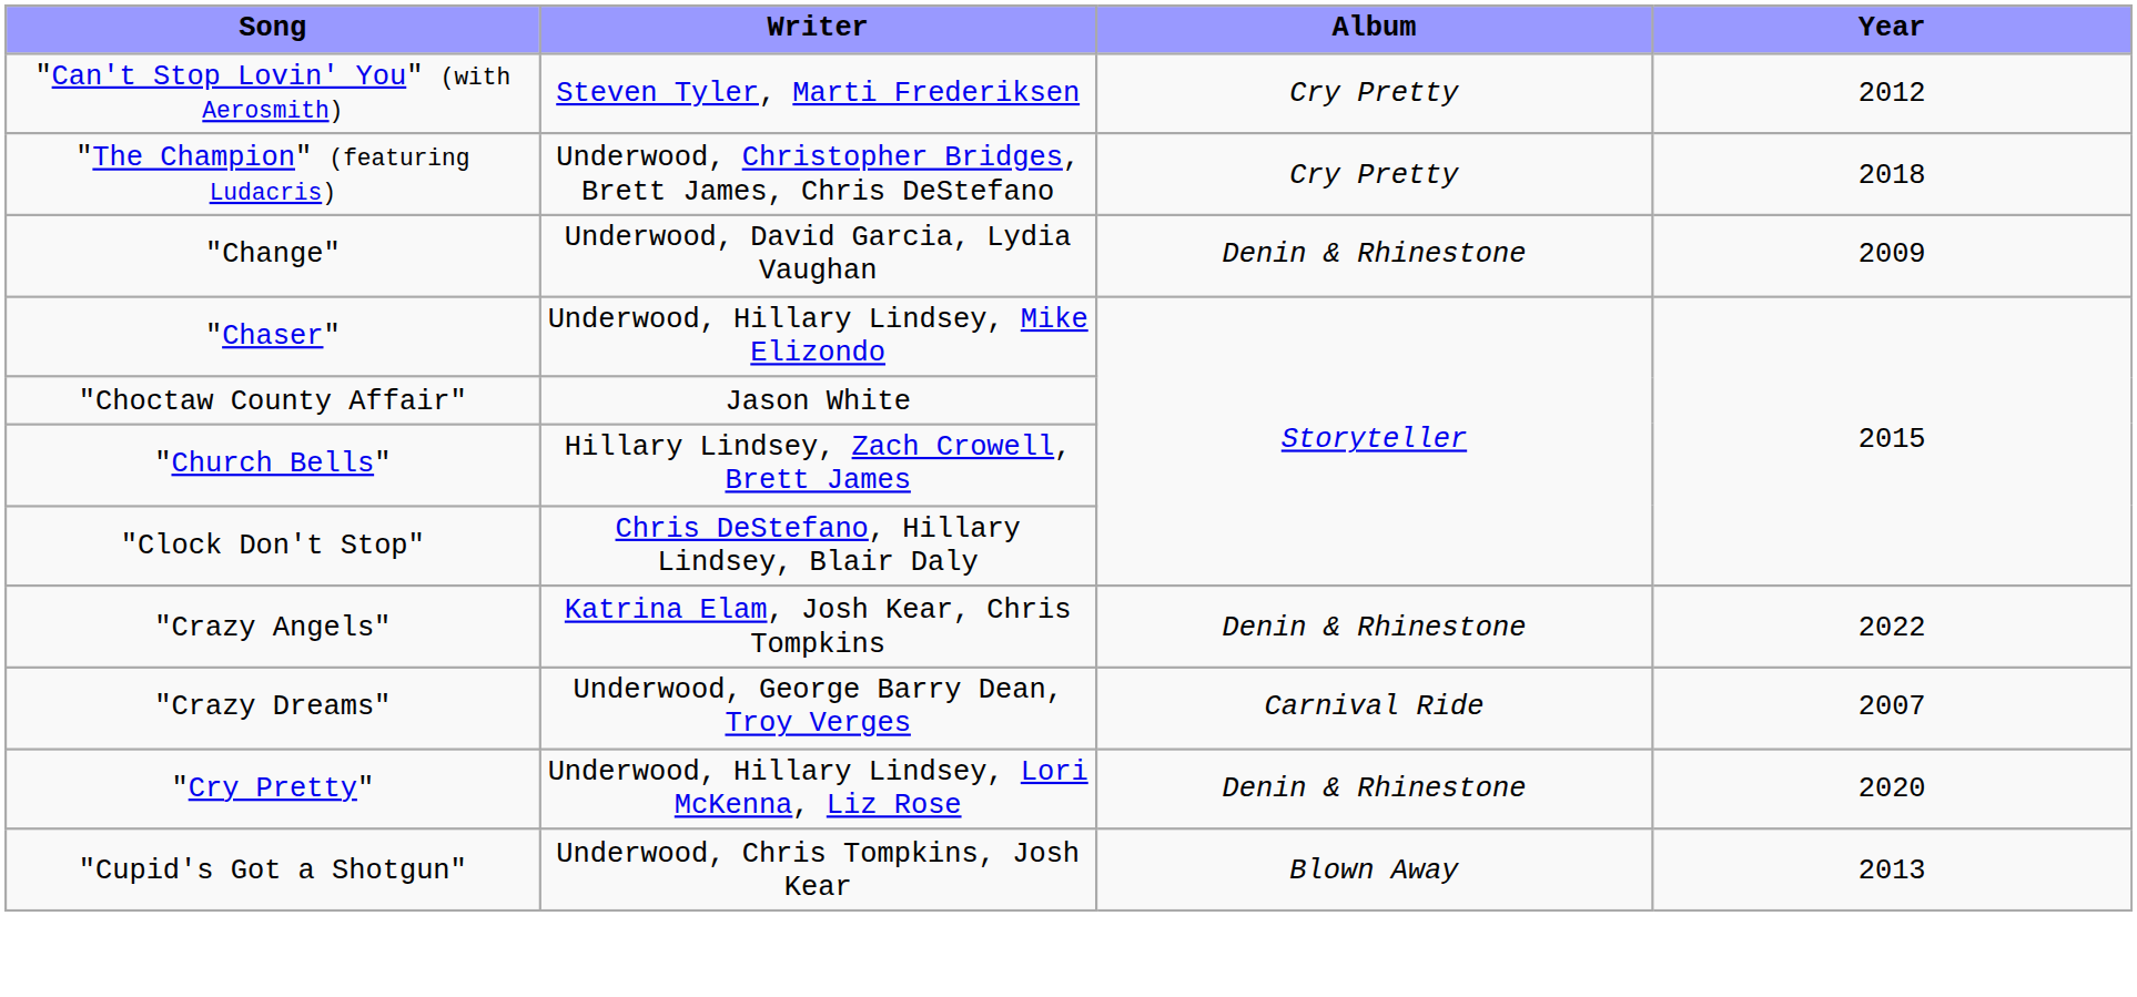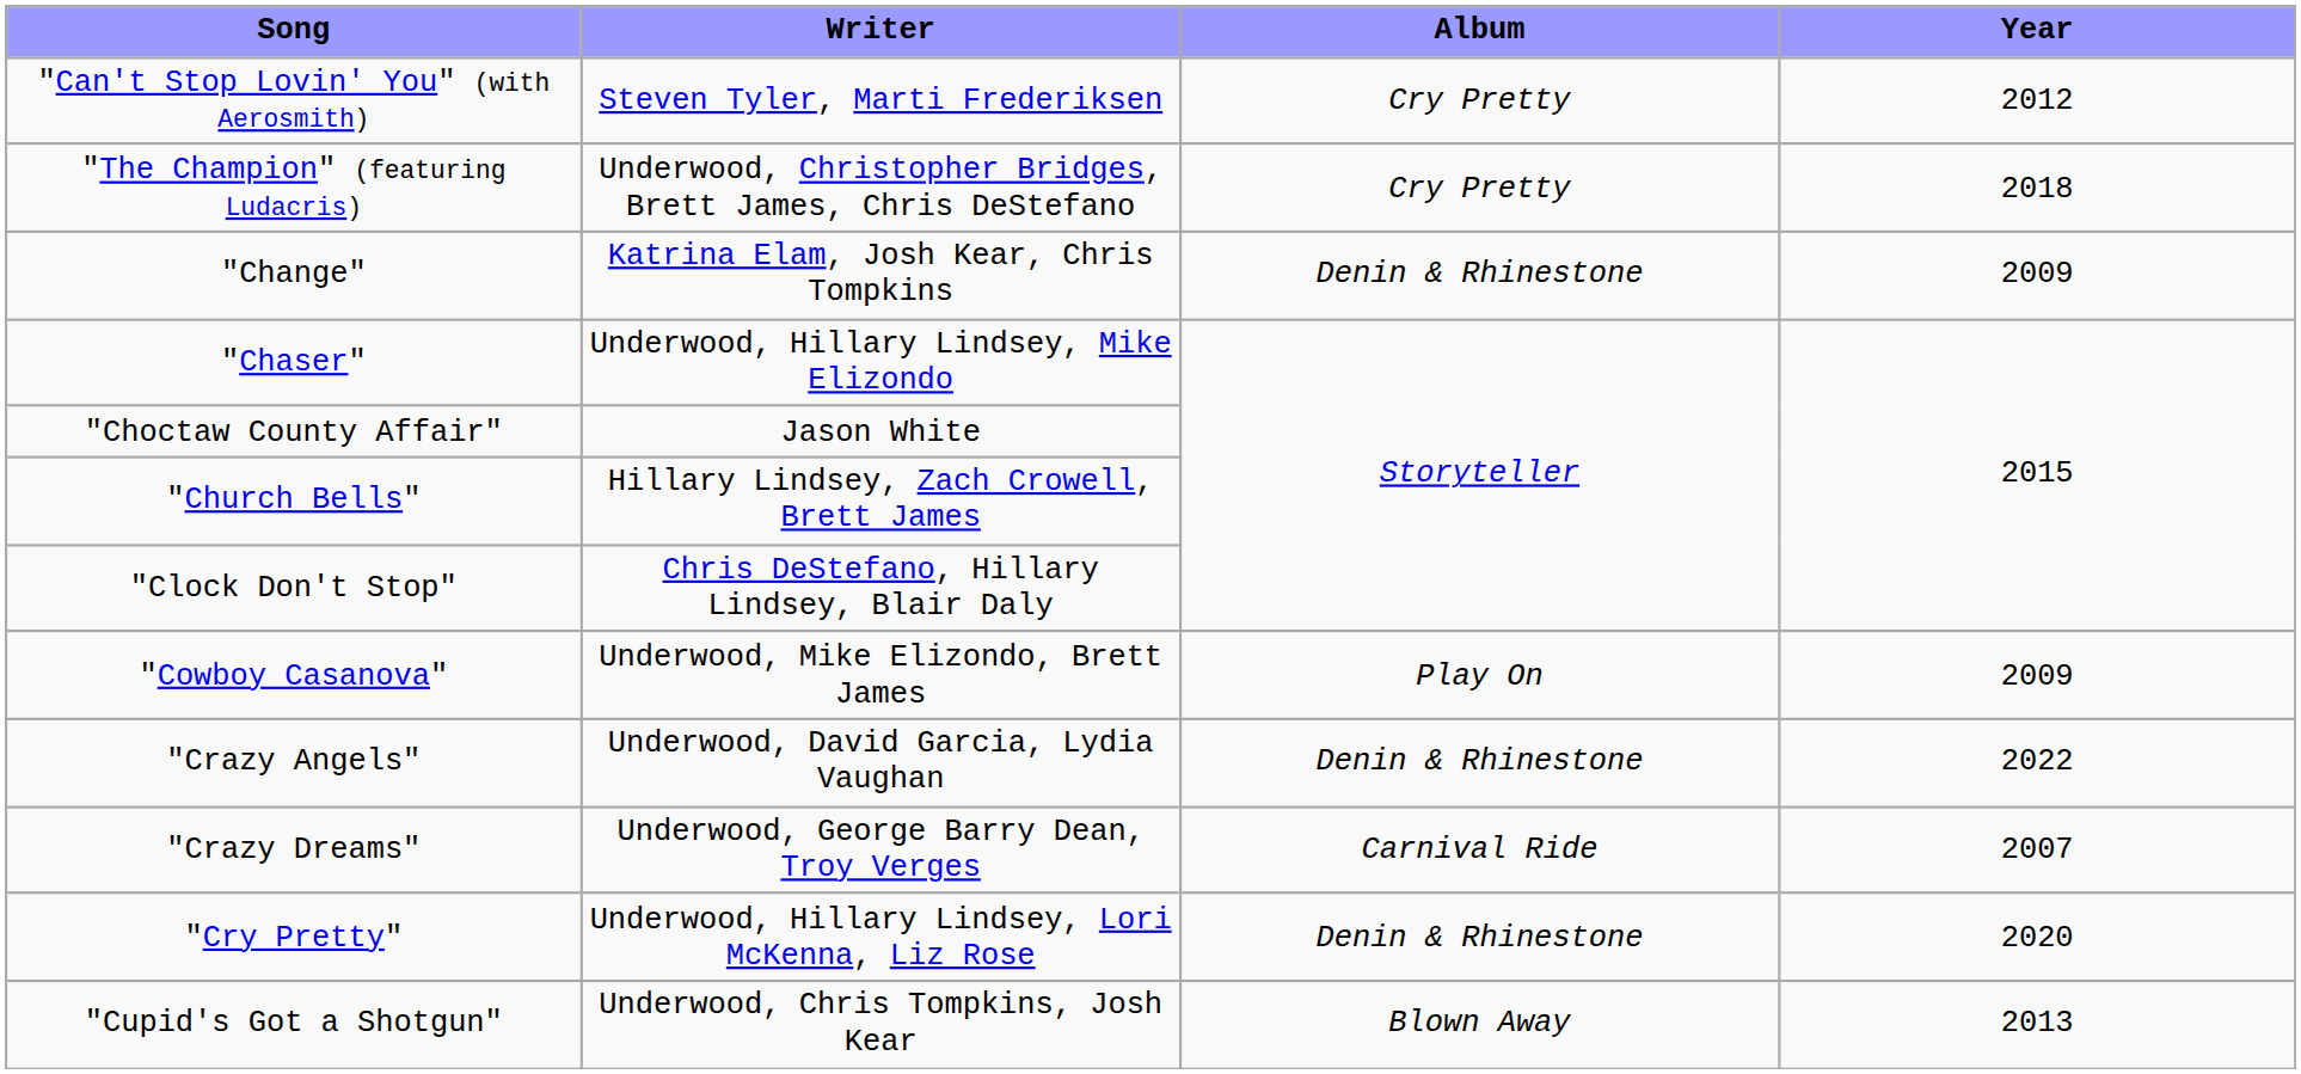"Change" | Writer: Underwood, David Garcia, Lydia Vaughan -> Katrina Elam, Josh Kear, Chris Tompkins
+ row: "Cowboy Casanova" | Underwood, Mike Elizondo, Brett James | Play On | 2009
"Crazy Angels" | Writer: Katrina Elam, Josh Kear, Chris Tompkins -> Underwood, David Garcia, Lydia Vaughan
